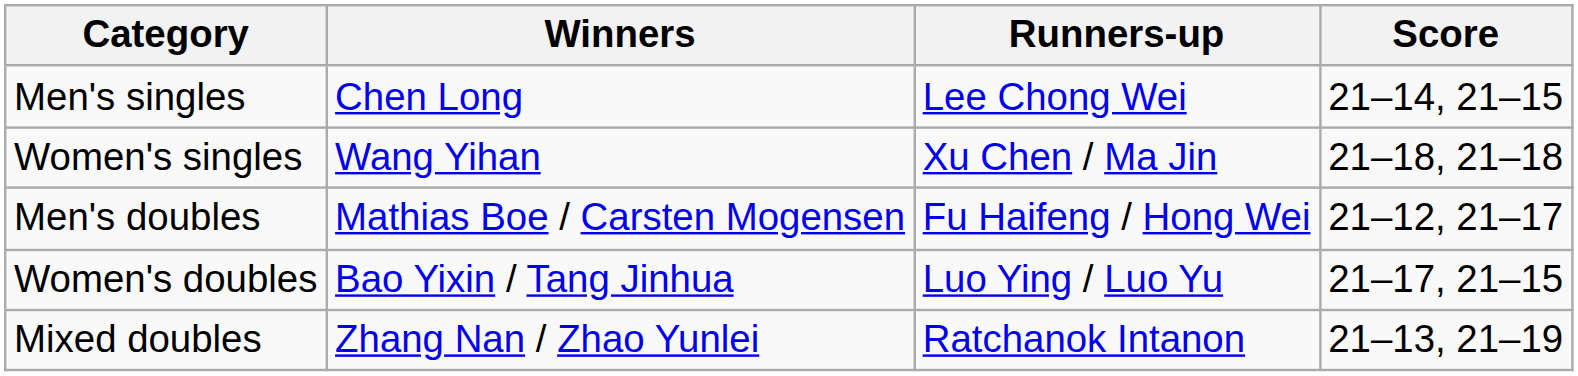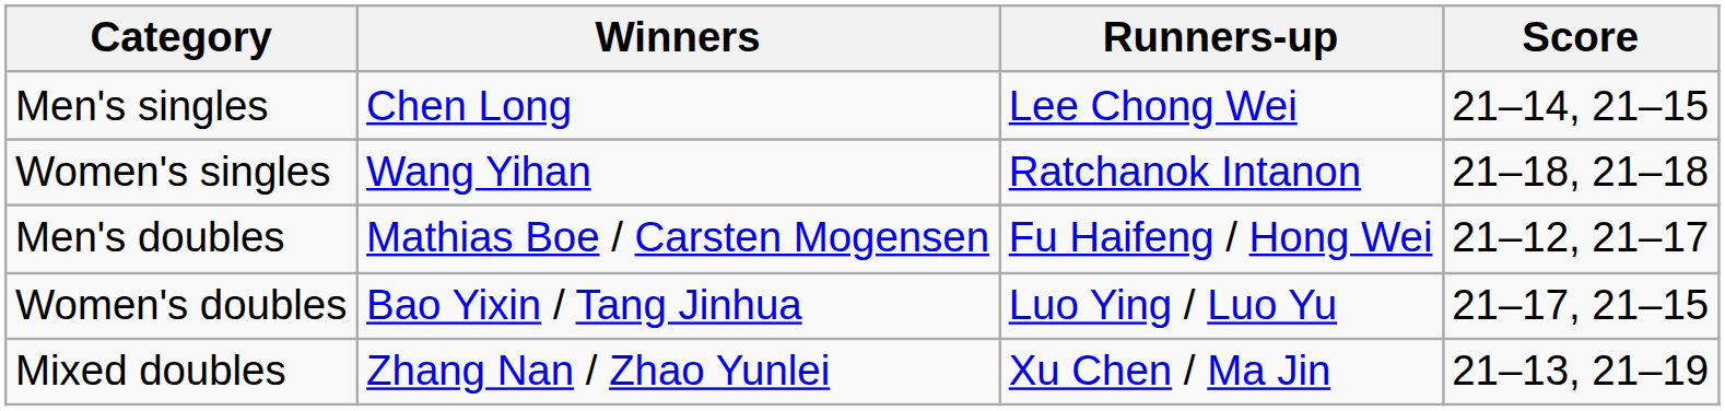Women's singles | Runners-up: Xu Chen / Ma Jin -> Ratchanok Intanon
Mixed doubles | Runners-up: Ratchanok Intanon -> Xu Chen / Ma Jin
